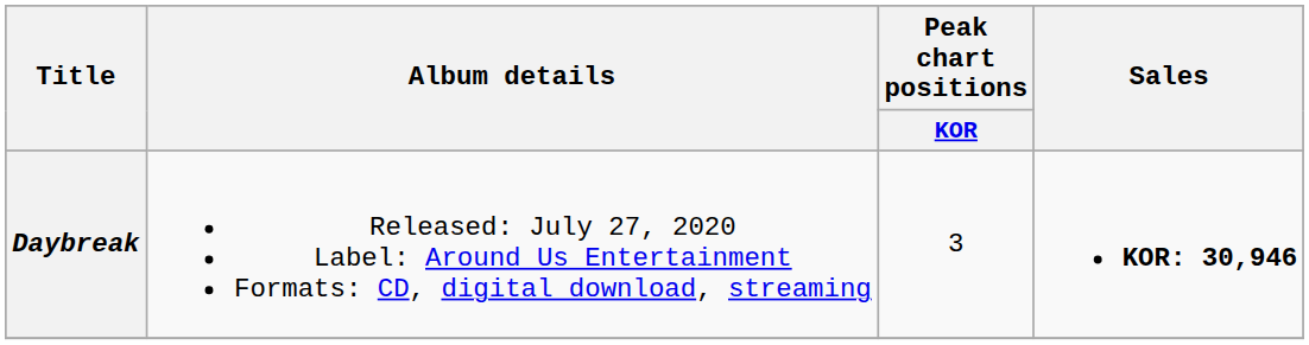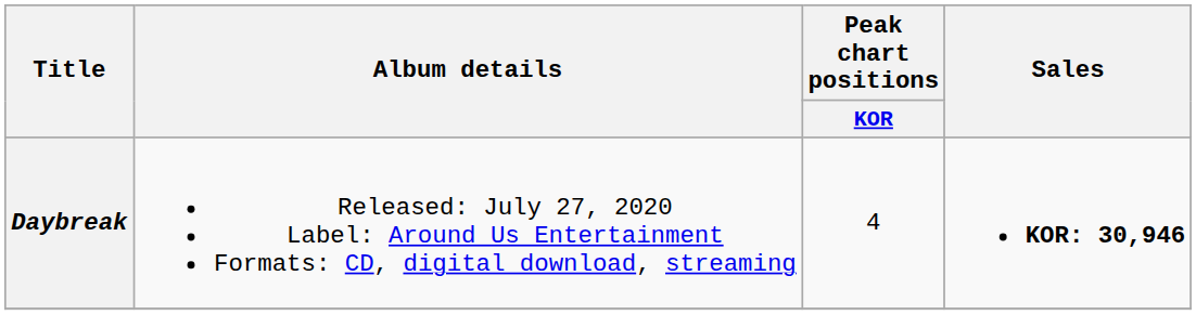Daybreak | Peak chart positions / KOR: 3 -> 4
